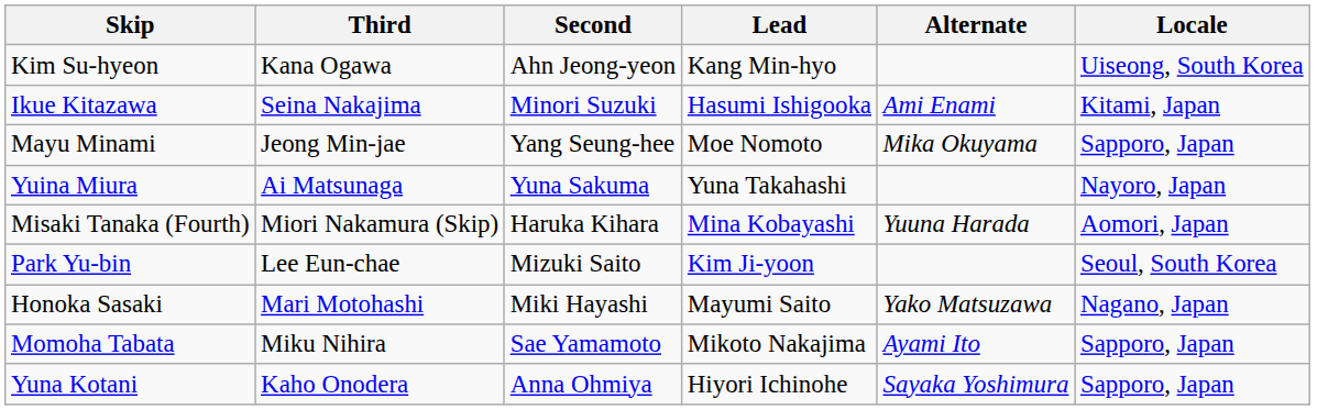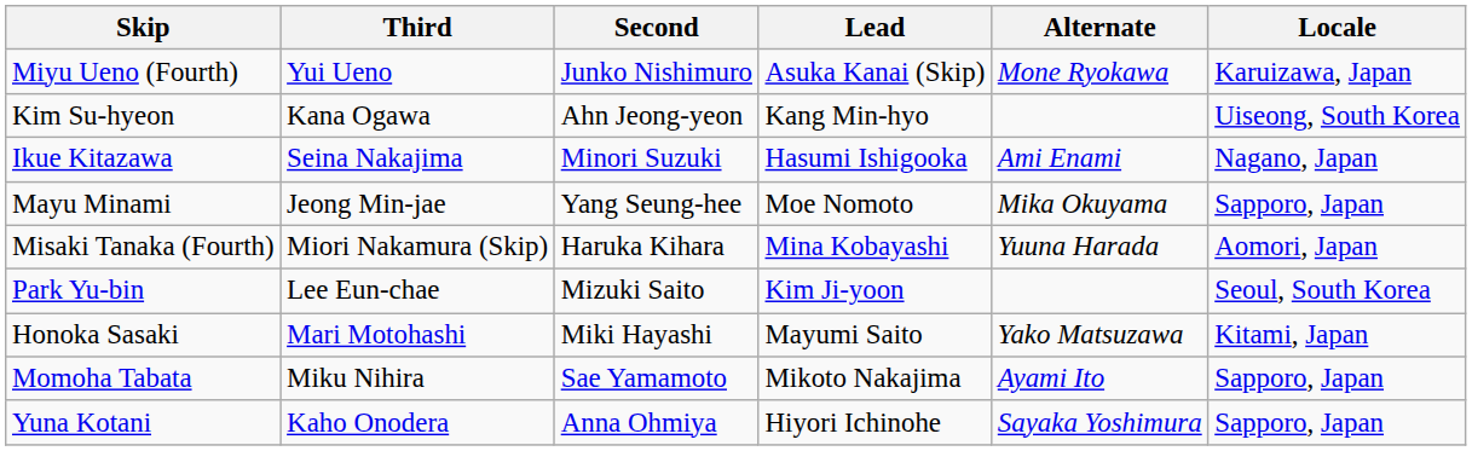+ row: Miyu Ueno (Fourth) | Yui Ueno | Junko Nishimuro | Asuka Kanai (Skip) | Mone Ryokawa | Karuizawa, Japan
Ikue Kitazawa | Locale: Kitami, Japan -> Nagano, Japan
- row: Yuina Miura | Ai Matsunaga | Yuna Sakuma | Yuna Takahashi | Nayoro, Japan
Honoka Sasaki | Locale: Nagano, Japan -> Kitami, Japan
